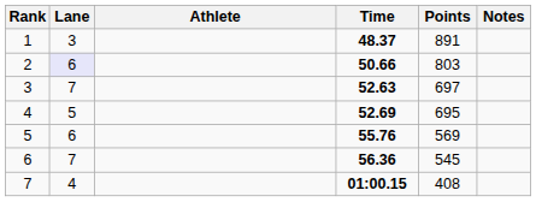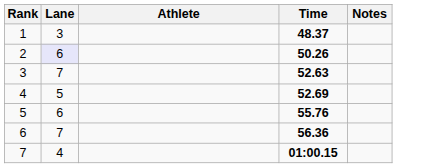- column: Points | 891 | 803 | 697 | 695 | 569 | 545 | 408
2 | Time: 50.66 -> 50.26
